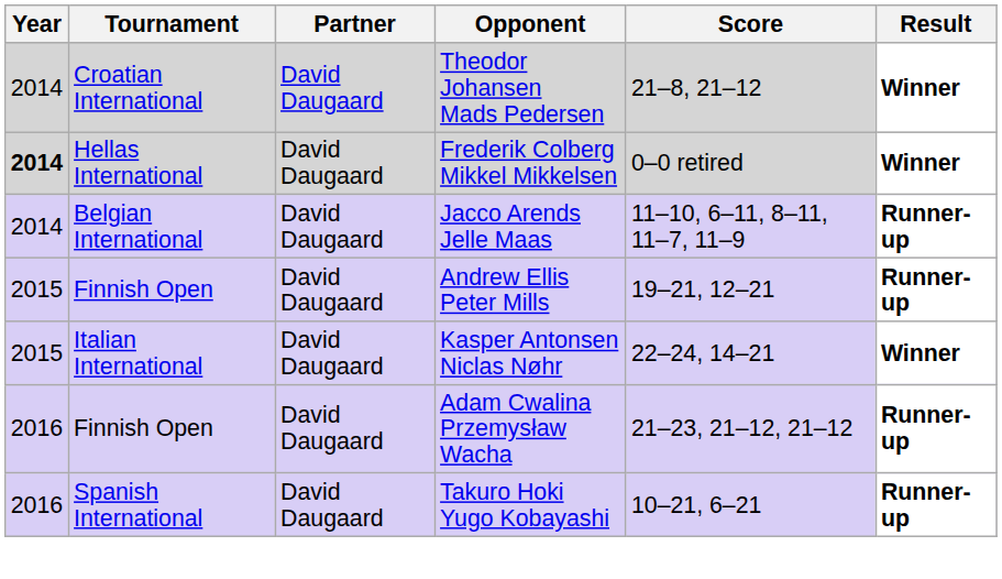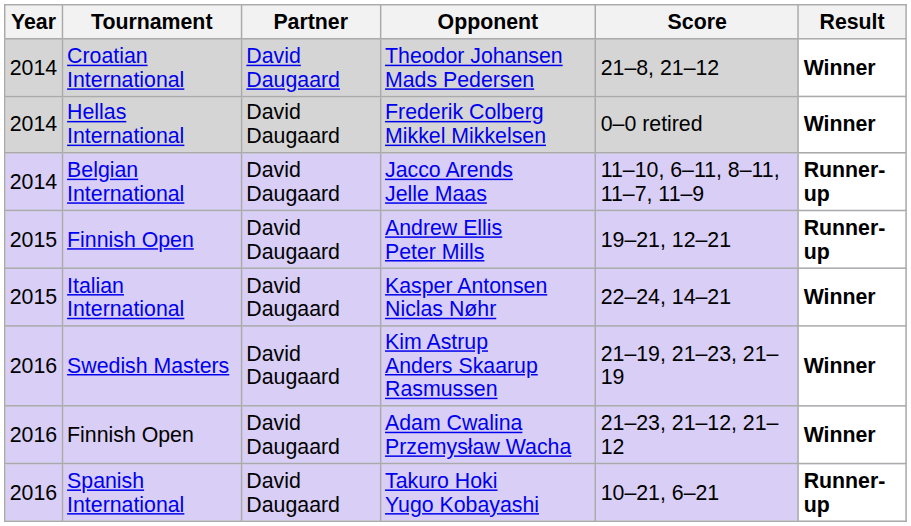Frederik Colberg Mikkel Mikkelsen | Year: bold -> normal
+ row: 2016 | Swedish Masters | David Daugaard | Kim Astrup Anders Skaarup Rasmussen | 21–19, 21–23, 21–19 | Winner
Adam Cwalina Przemysław Wacha | Result: Runner-up -> Winner
